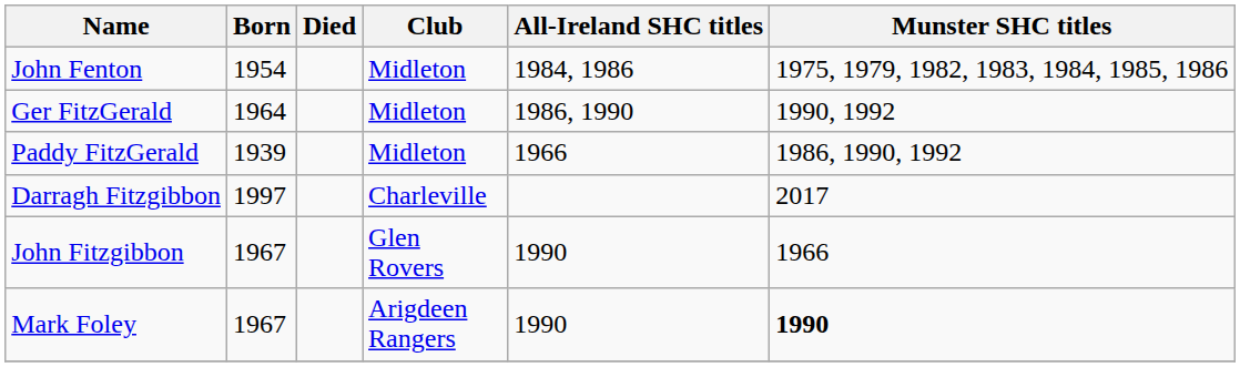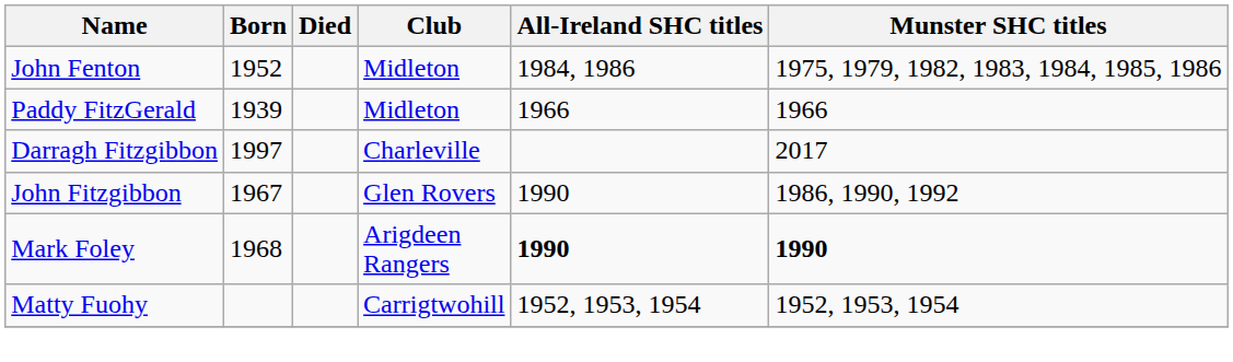John Fenton | Born: 1954 -> 1952
- row: Ger FitzGerald | 1964 | Midleton | 1986, 1990 | 1990, 1992
Paddy FitzGerald | Munster SHC titles: 1986, 1990, 1992 -> 1966
John Fitzgibbon | Munster SHC titles: 1966 -> 1986, 1990, 1992
Mark Foley | Born: 1967 -> 1968
Mark Foley | All-Ireland SHC titles: normal -> bold
+ row: Matty Fuohy | Carrigtwohill | 1952, 1953, 1954 | 1952, 1953, 1954
